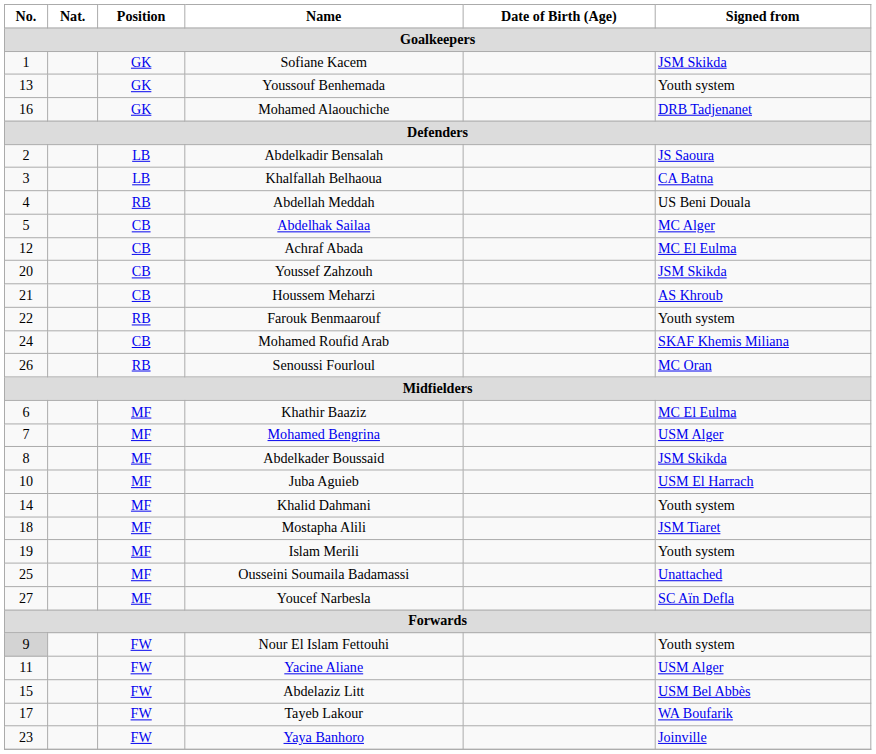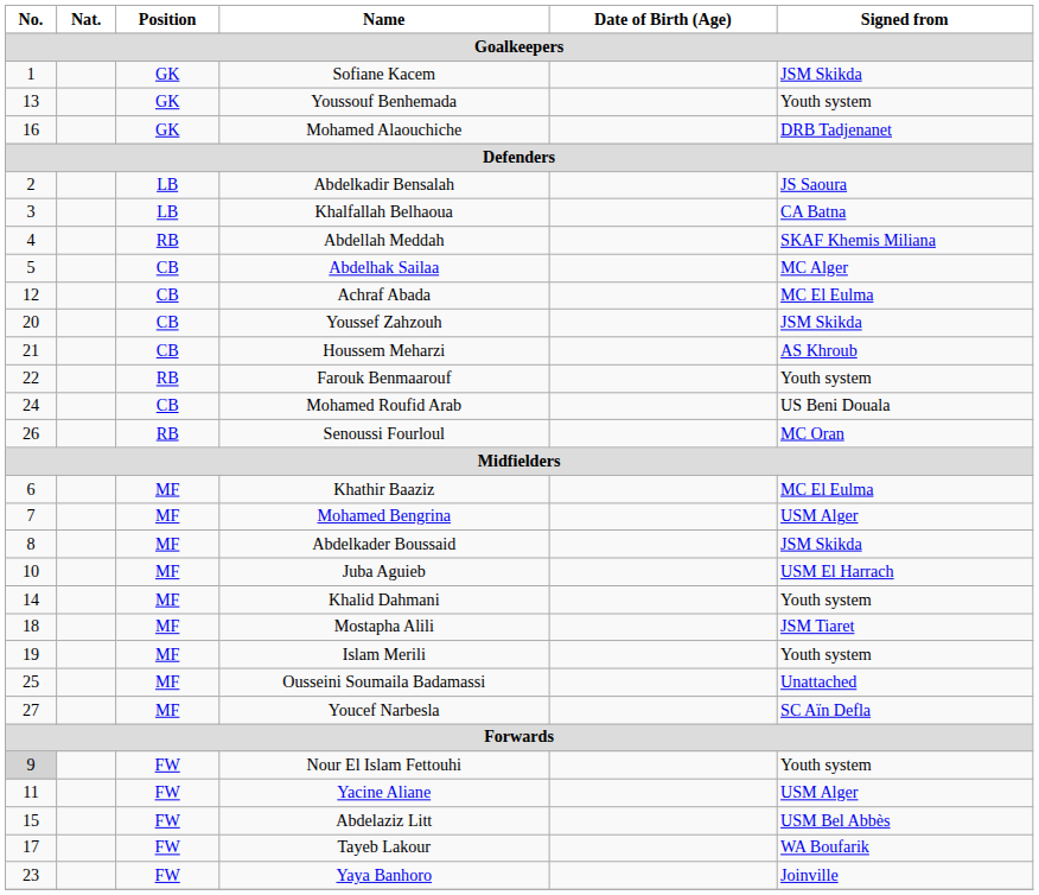Abdellah Meddah | Signed from: US Beni Douala -> SKAF Khemis Miliana
Mohamed Roufid Arab | Signed from: SKAF Khemis Miliana -> US Beni Douala
